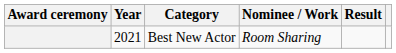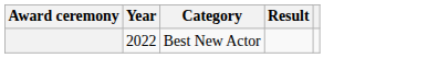- column: Nominee / Work | Room Sharing
Best New Actor | Year: 2021 -> 2022
